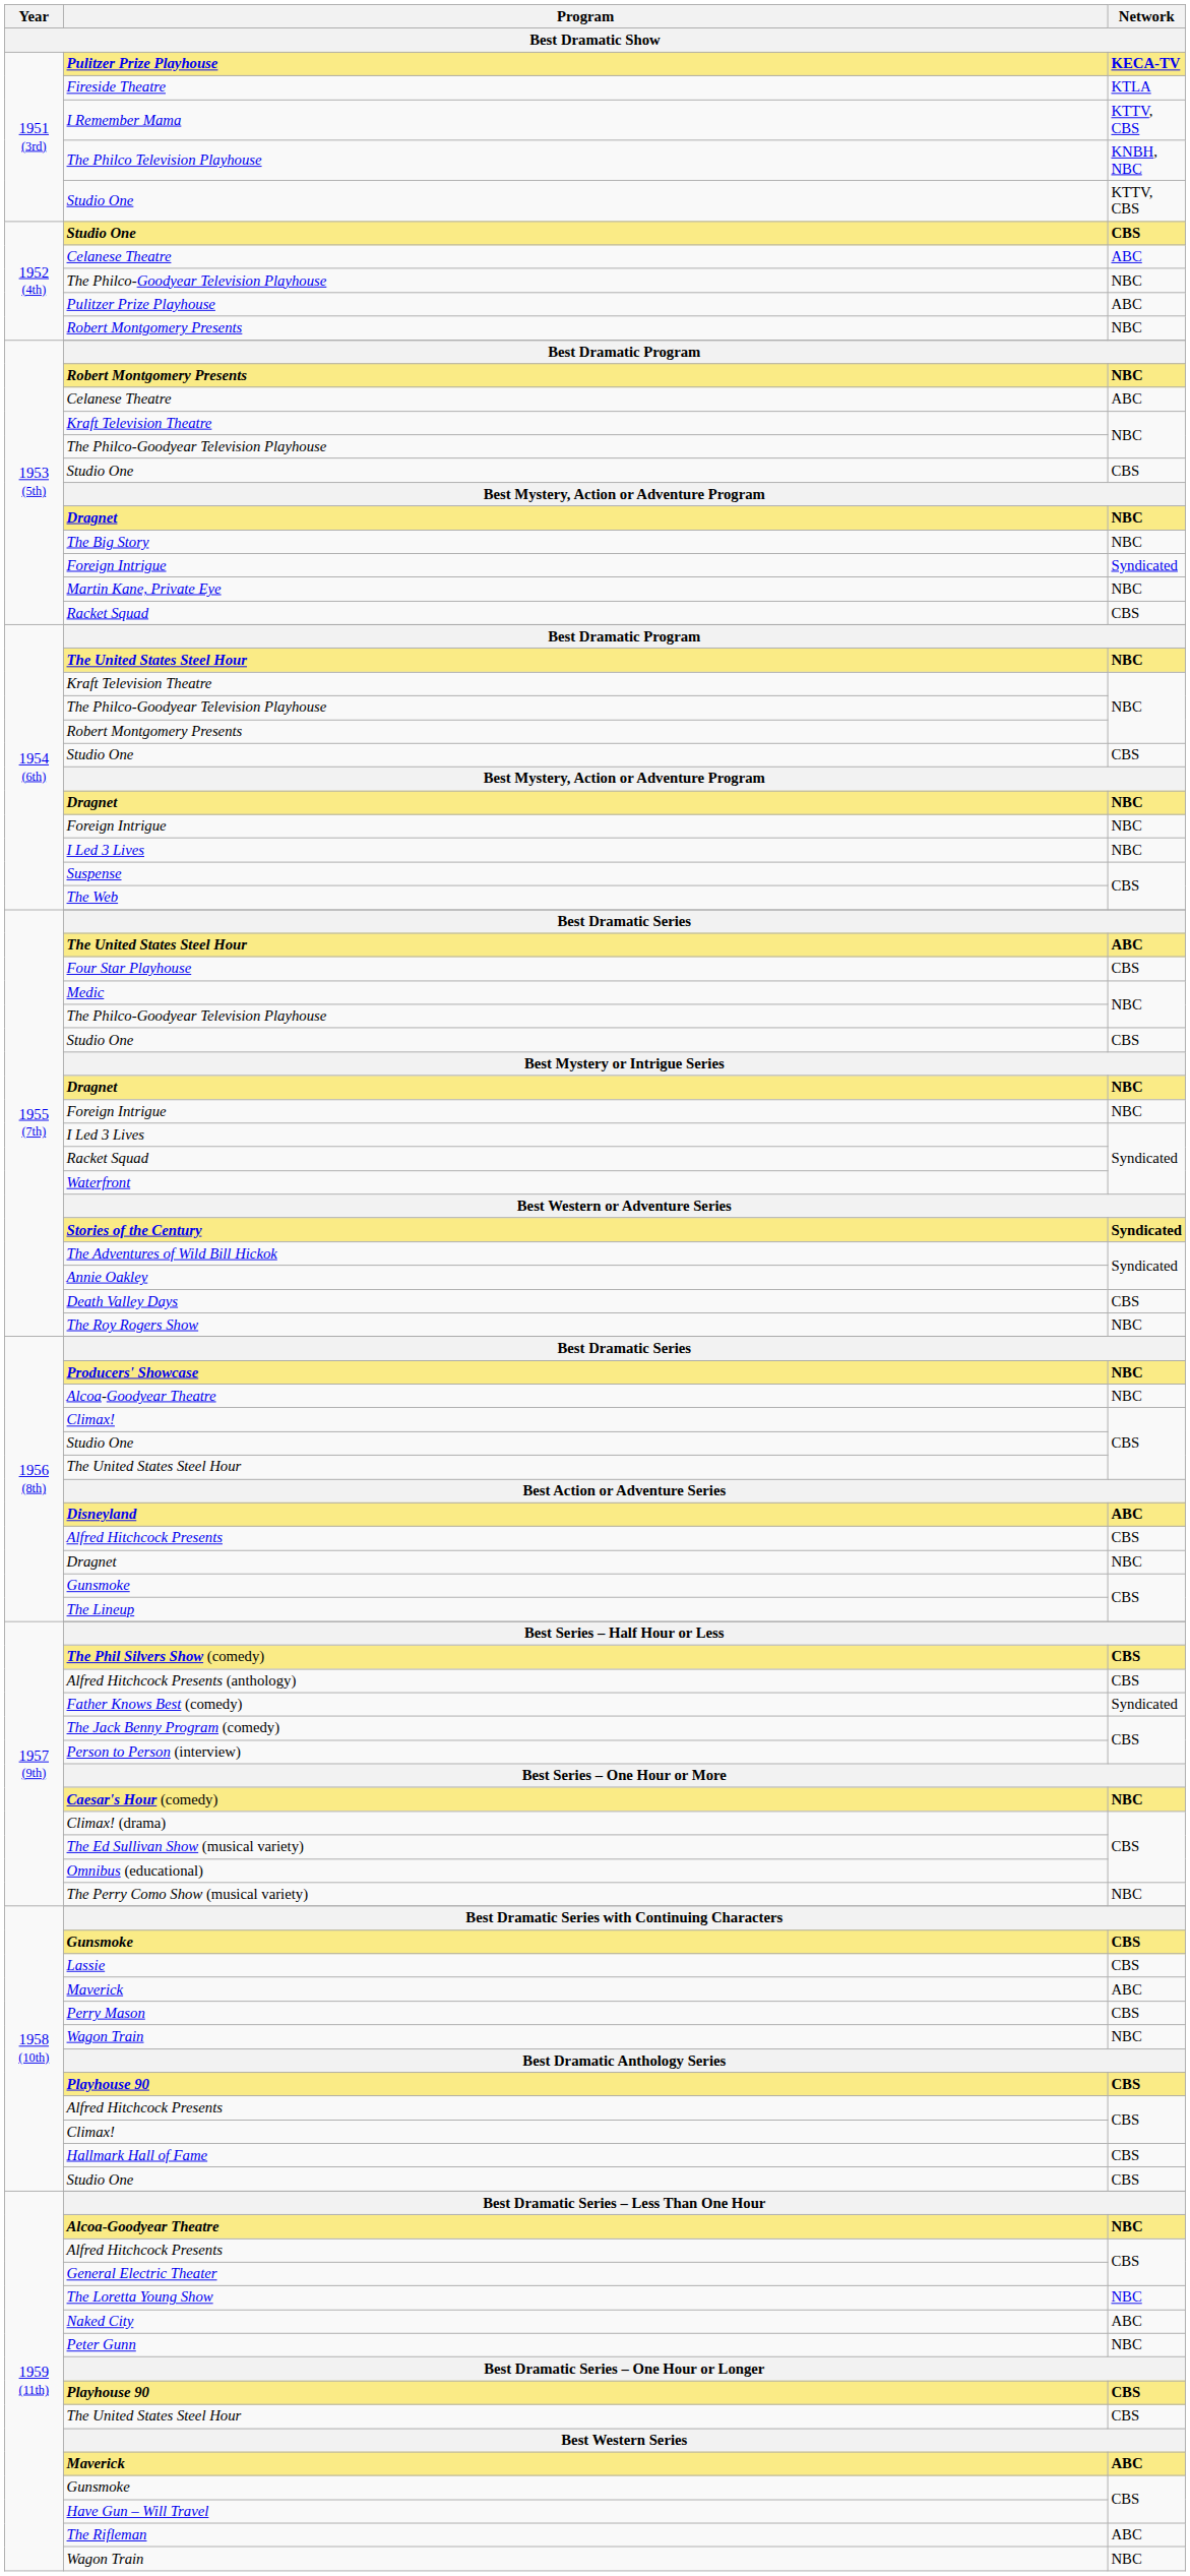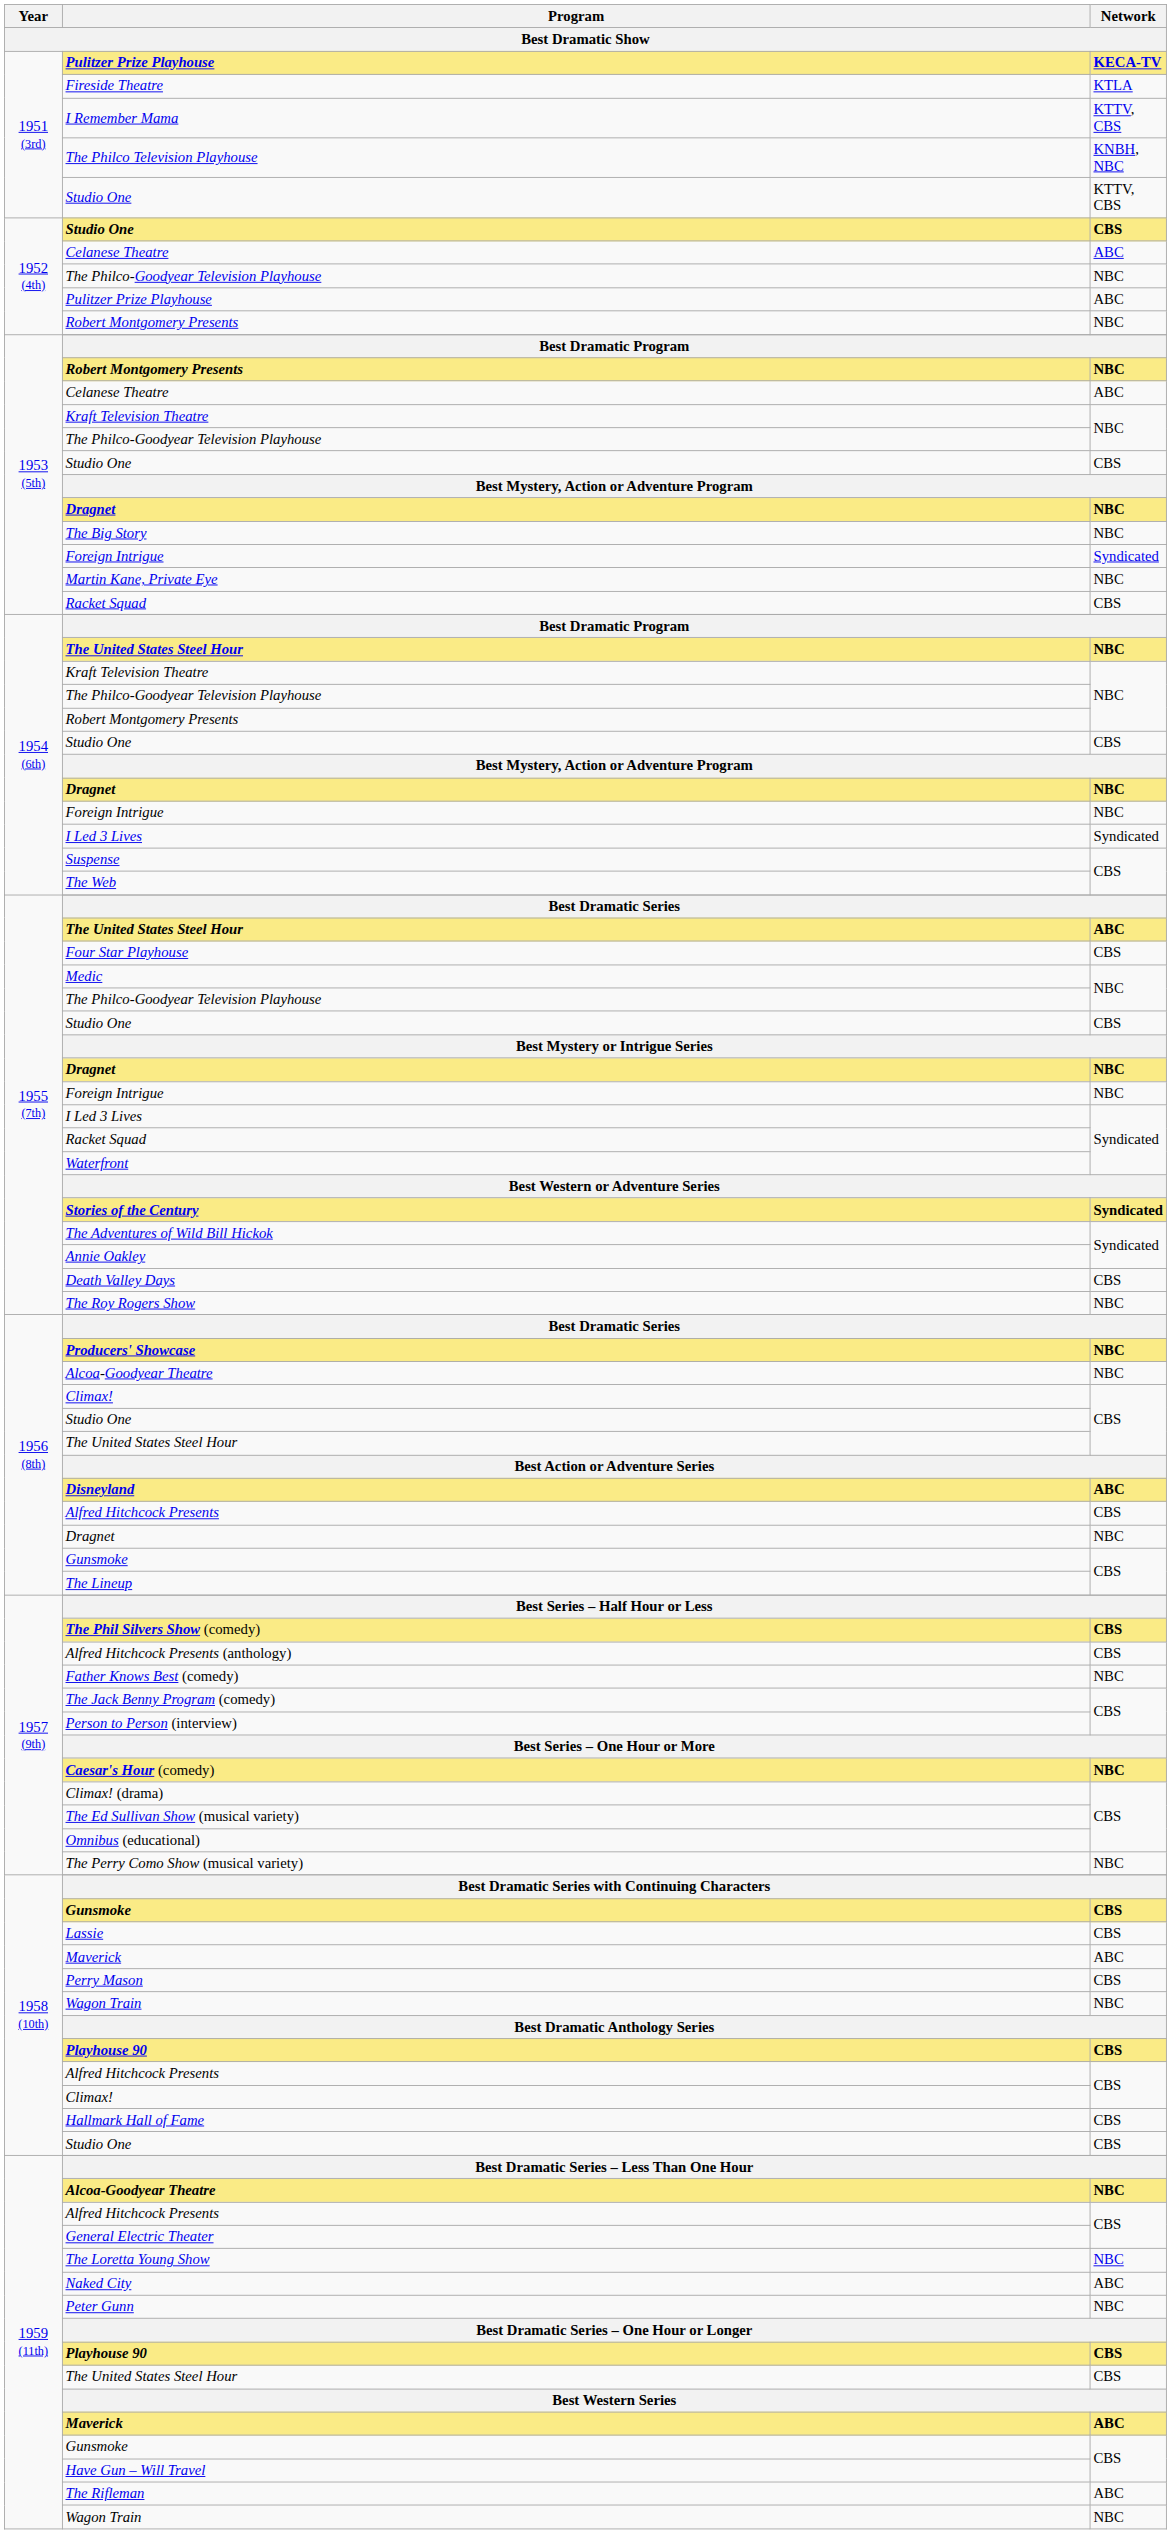1954 (6th) / I Led 3 Lives | Network / Best Dramatic Show: NBC -> Syndicated
Father Knows Best (comedy) | Network / Best Dramatic Show: Syndicated -> NBC
